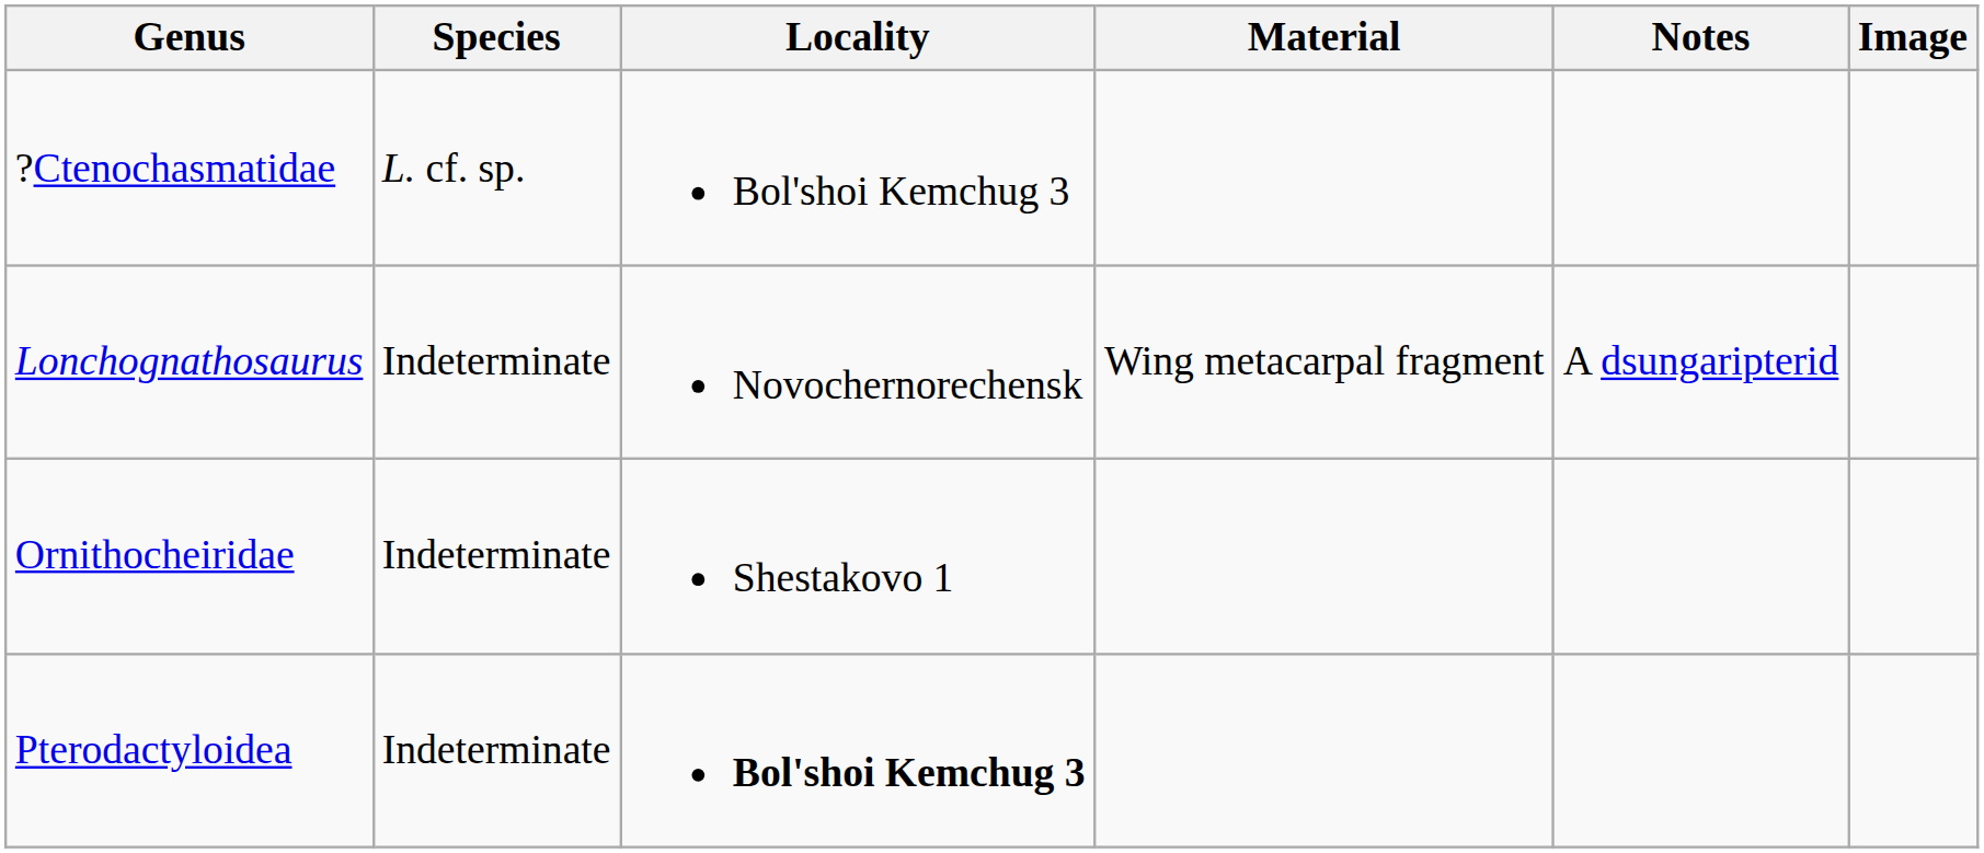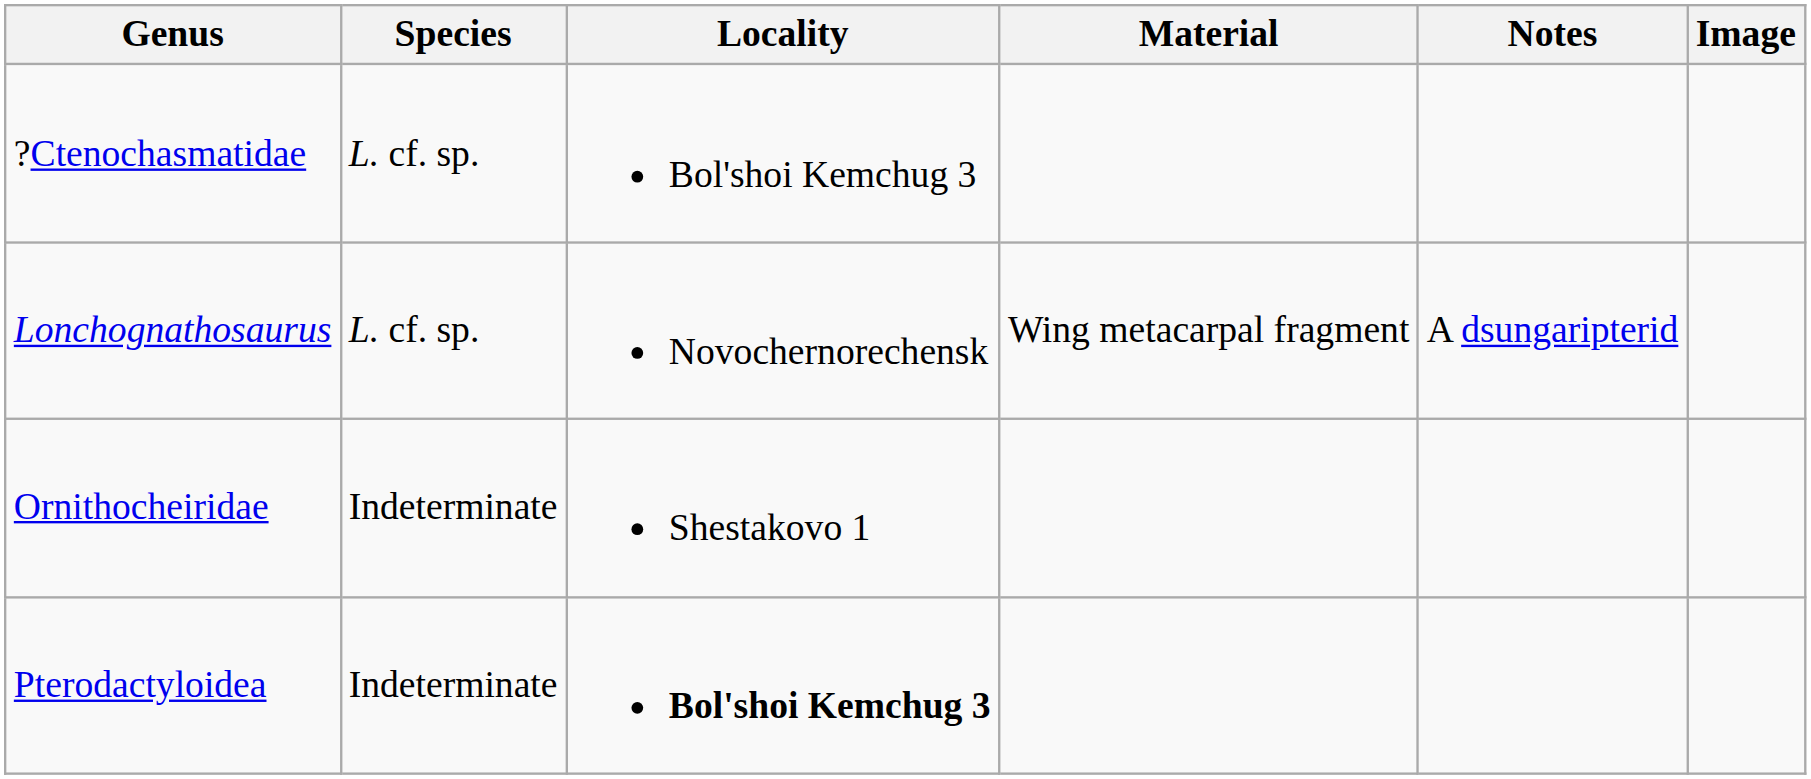Lonchognathosaurus | Species: Indeterminate -> L. cf. sp.
